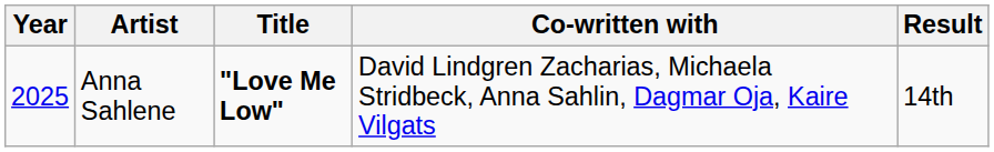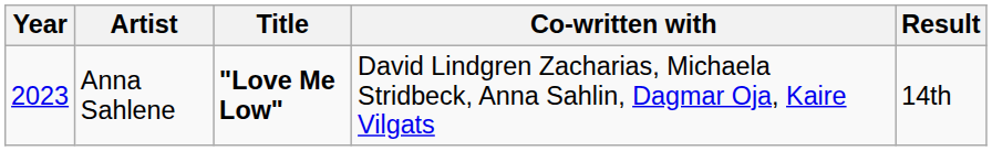Anna Sahlene | Year: 2025 -> 2023
